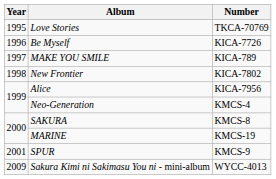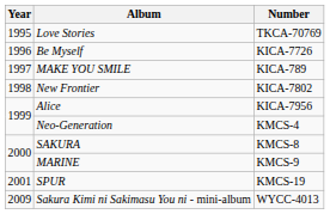MARINE | Number: KMCS-19 -> KMCS-9
SPUR | Number: KMCS-9 -> KMCS-19
